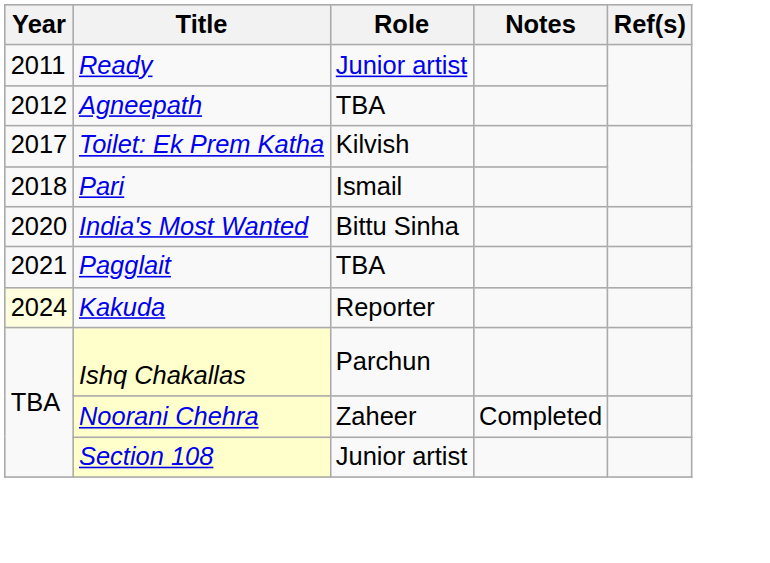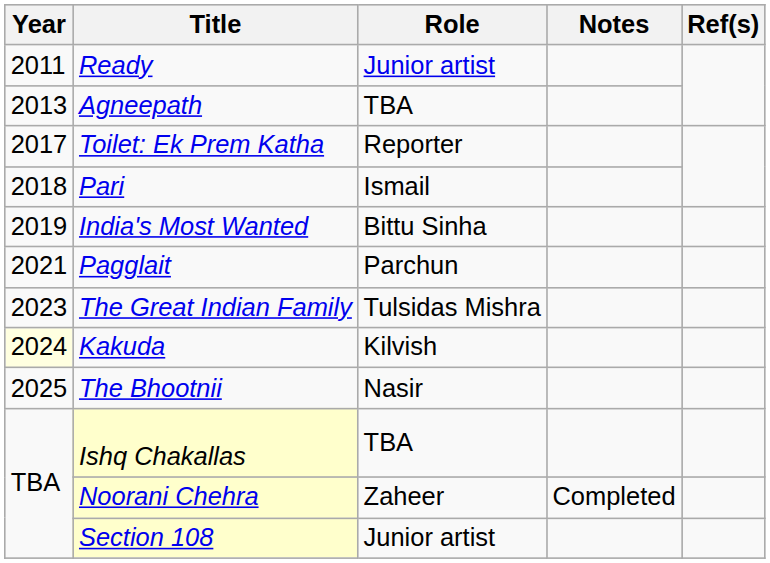Agneepath | Year: 2012 -> 2013
Toilet: Ek Prem Katha | Role: Kilvish -> Reporter
India's Most Wanted | Year: 2020 -> 2019
Pagglait | Role: TBA -> Parchun
+ row: 2023 | The Great Indian Family | Tulsidas Mishra
Kakuda | Role: Reporter -> Kilvish
+ row: 2025 | The Bhootnii | Nasir
Ishq Chakallas | Role: Parchun -> TBA
